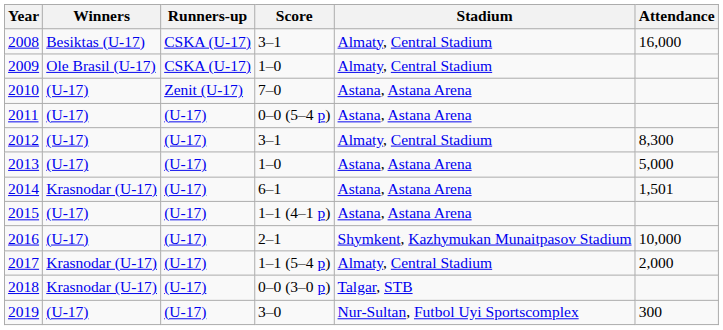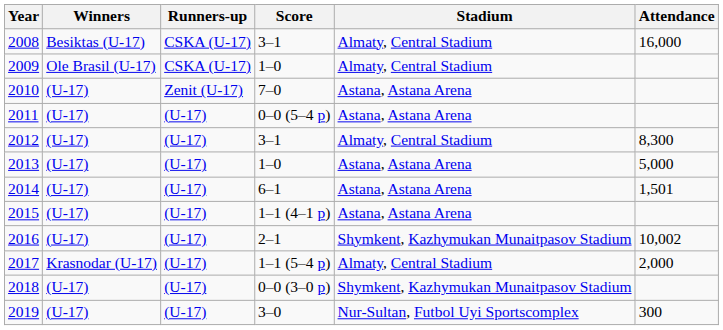2014 | Winners: Krasnodar (U-17) -> (U-17)
2016 | Attendance: 10,000 -> 10,002
2018 | Winners: Krasnodar (U-17) -> (U-17)
2018 | Stadium: Talgar, STB -> Shymkent, Kazhymukan Munaitpasov Stadium
